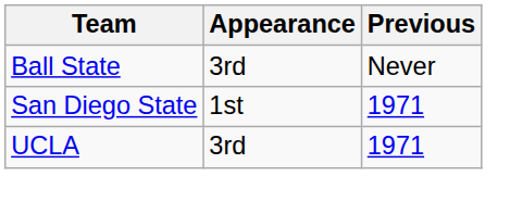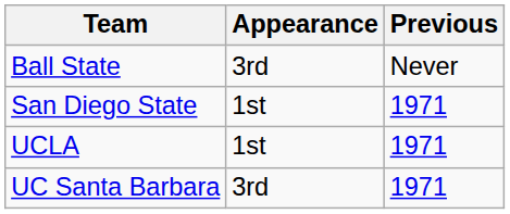UCLA | Appearance: 3rd -> 1st
+ row: UC Santa Barbara | 3rd | 1971
